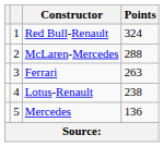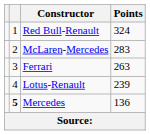McLaren-Mercedes | Points: 288 -> 283
Lotus-Renault | Points: 238 -> 239
Mercedes | column 2: normal -> bold
